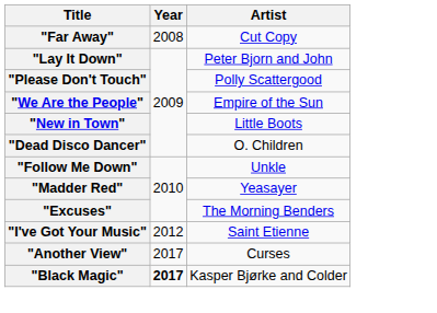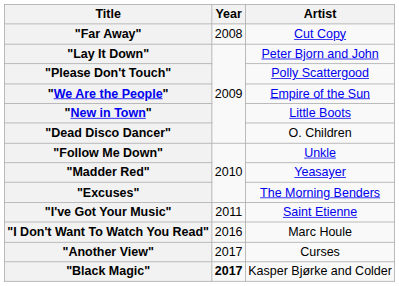"I've Got Your Music" | Year: 2012 -> 2011
+ row: "I Don't Want To Watch You Read" | 2016 | Marc Houle
